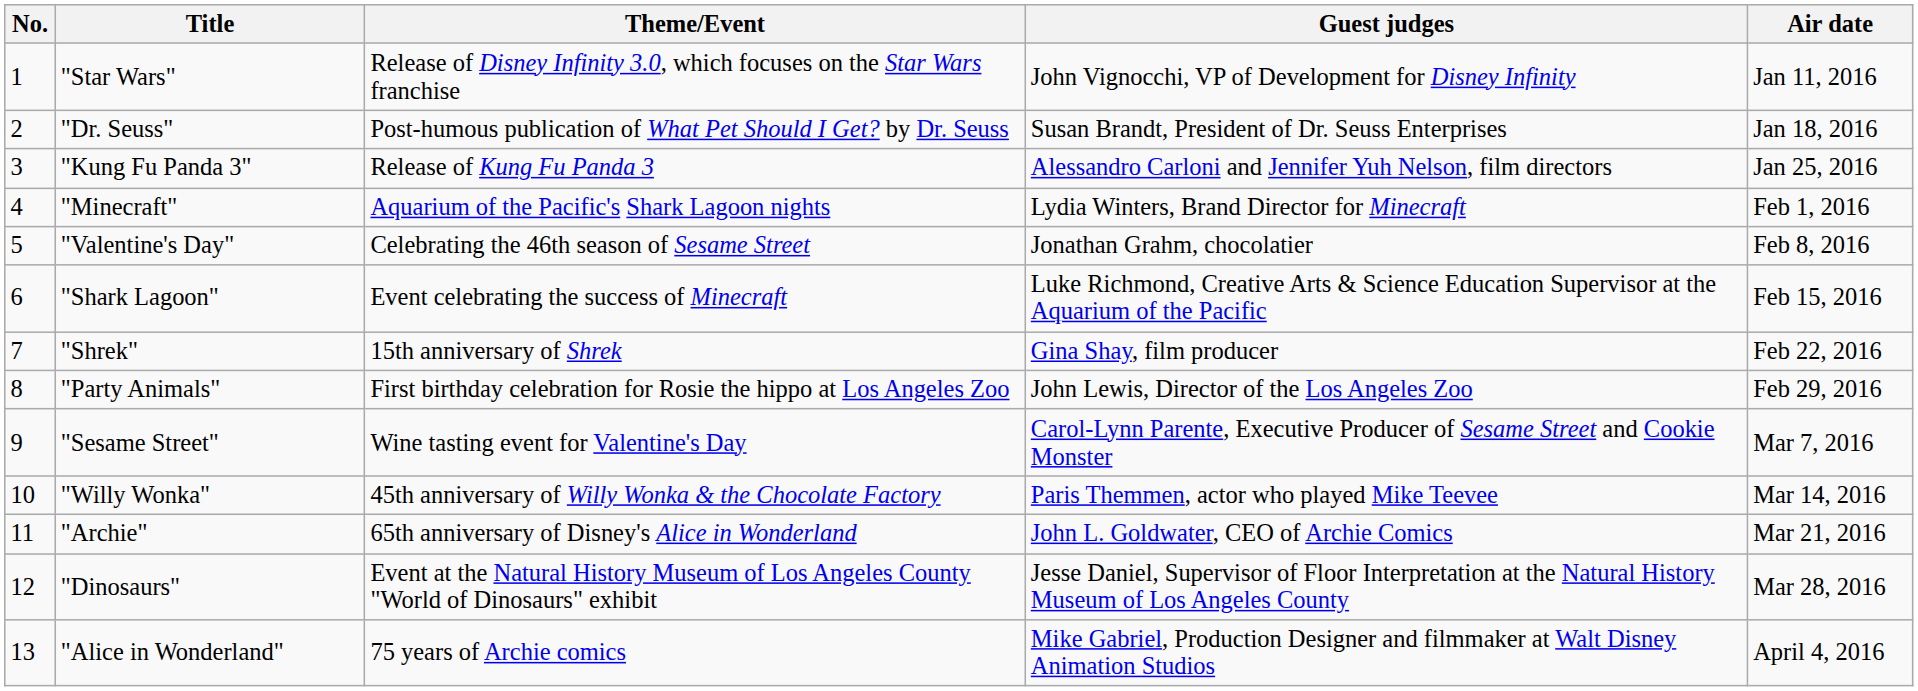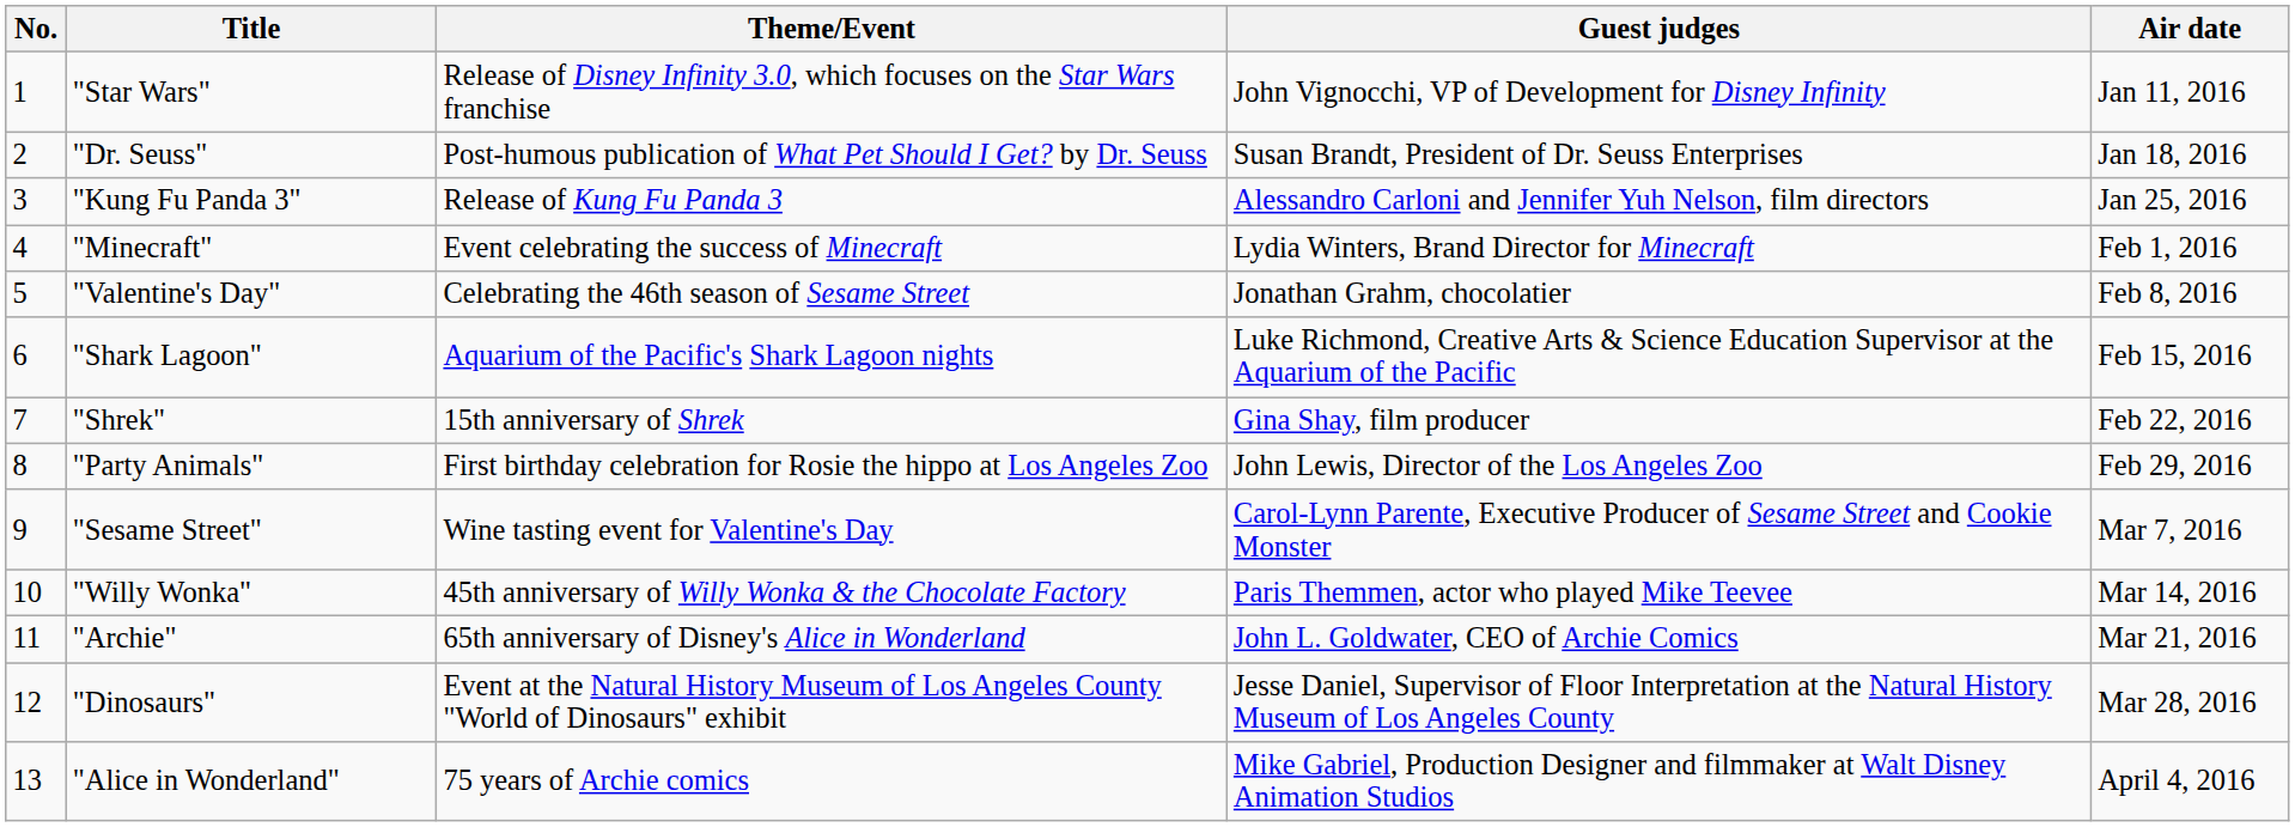"Minecraft" | Theme/Event: Aquarium of the Pacific's Shark Lagoon nights -> Event celebrating the success of Minecraft
"Shark Lagoon" | Theme/Event: Event celebrating the success of Minecraft -> Aquarium of the Pacific's Shark Lagoon nights
